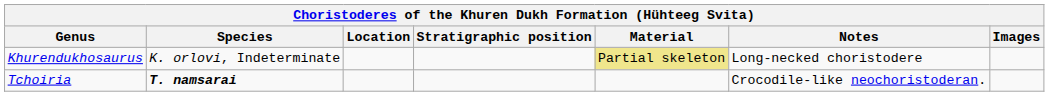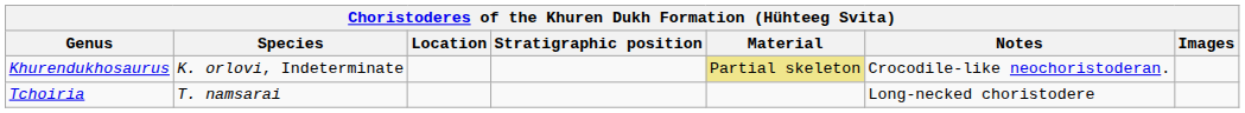Khurendukhosaurus | Notes: Long-necked choristodere -> Crocodile-like neochoristoderan.
Tchoiria | Species: bold -> normal
Tchoiria | Notes: Crocodile-like neochoristoderan. -> Long-necked choristodere
